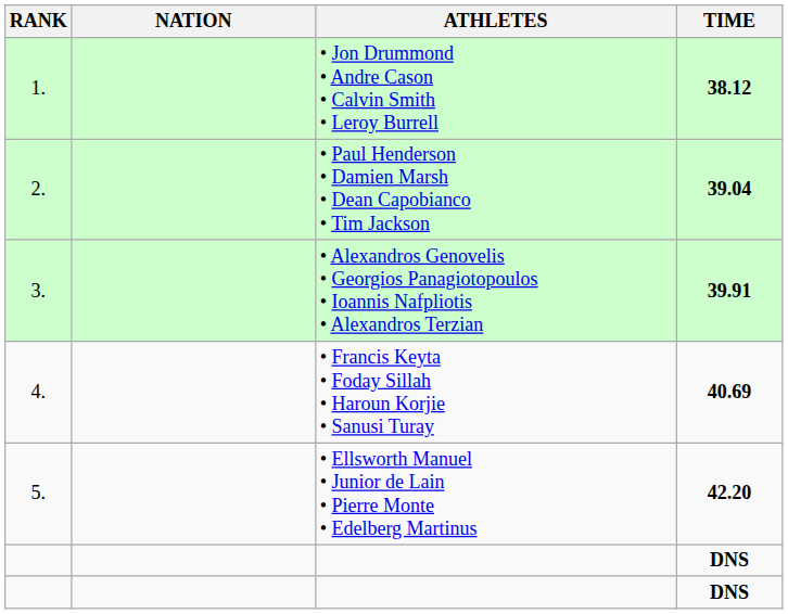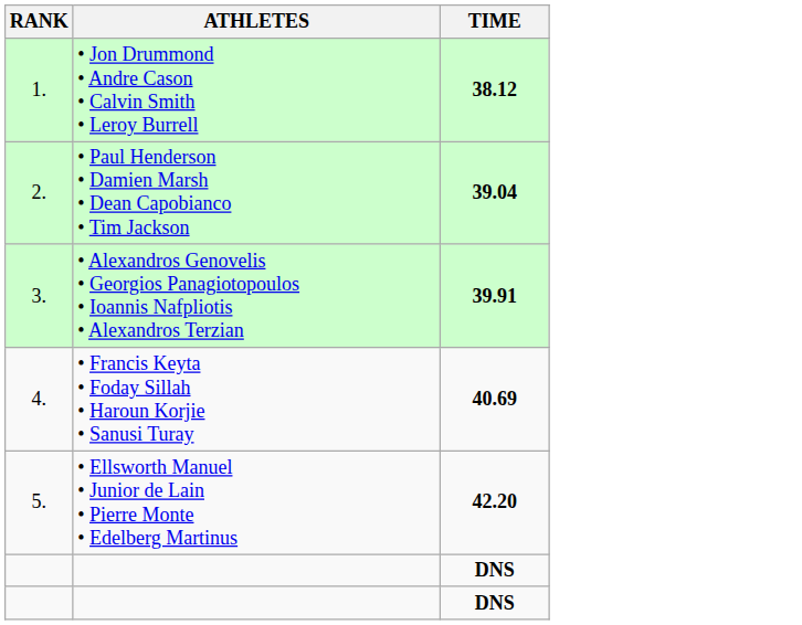- column: NATION
